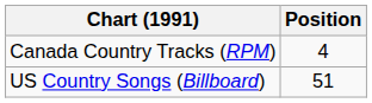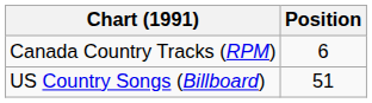Canada Country Tracks (RPM) | Position: 4 -> 6
